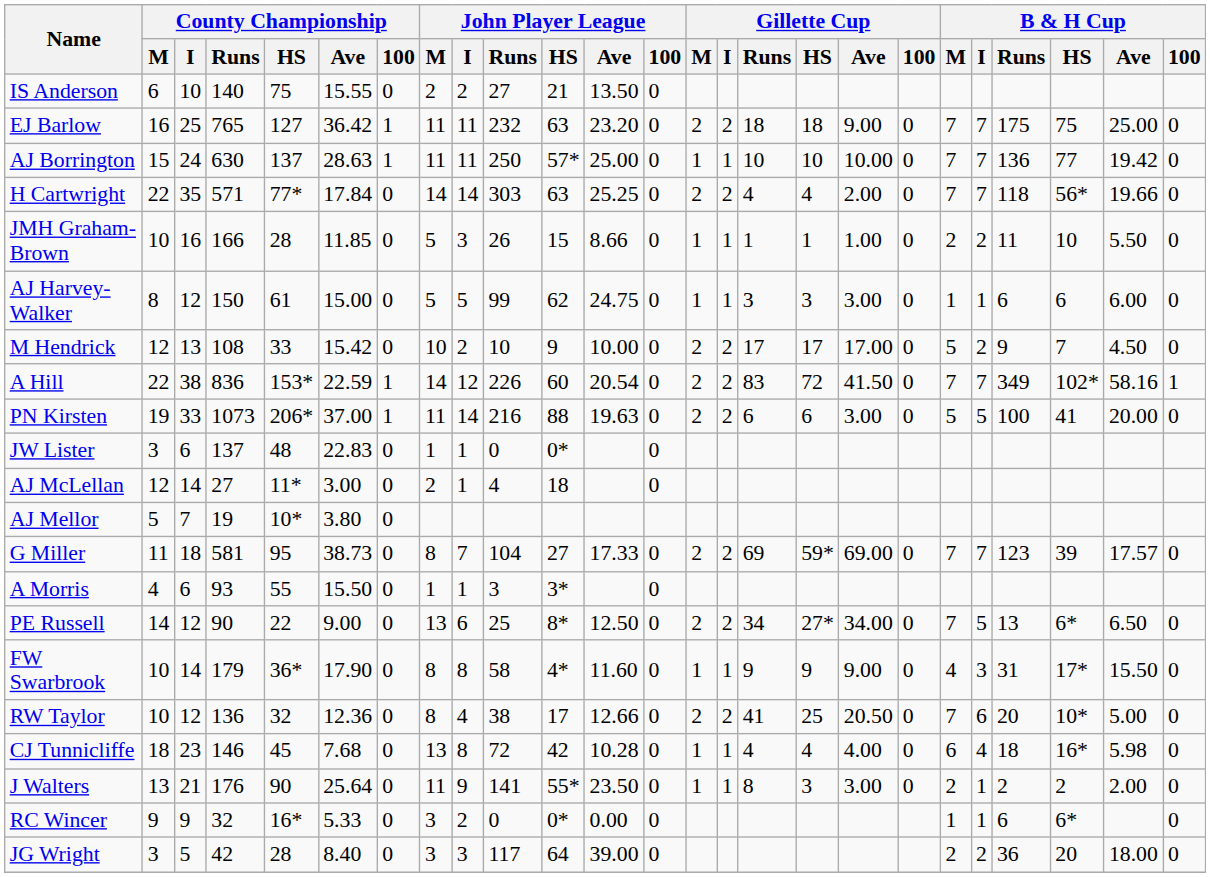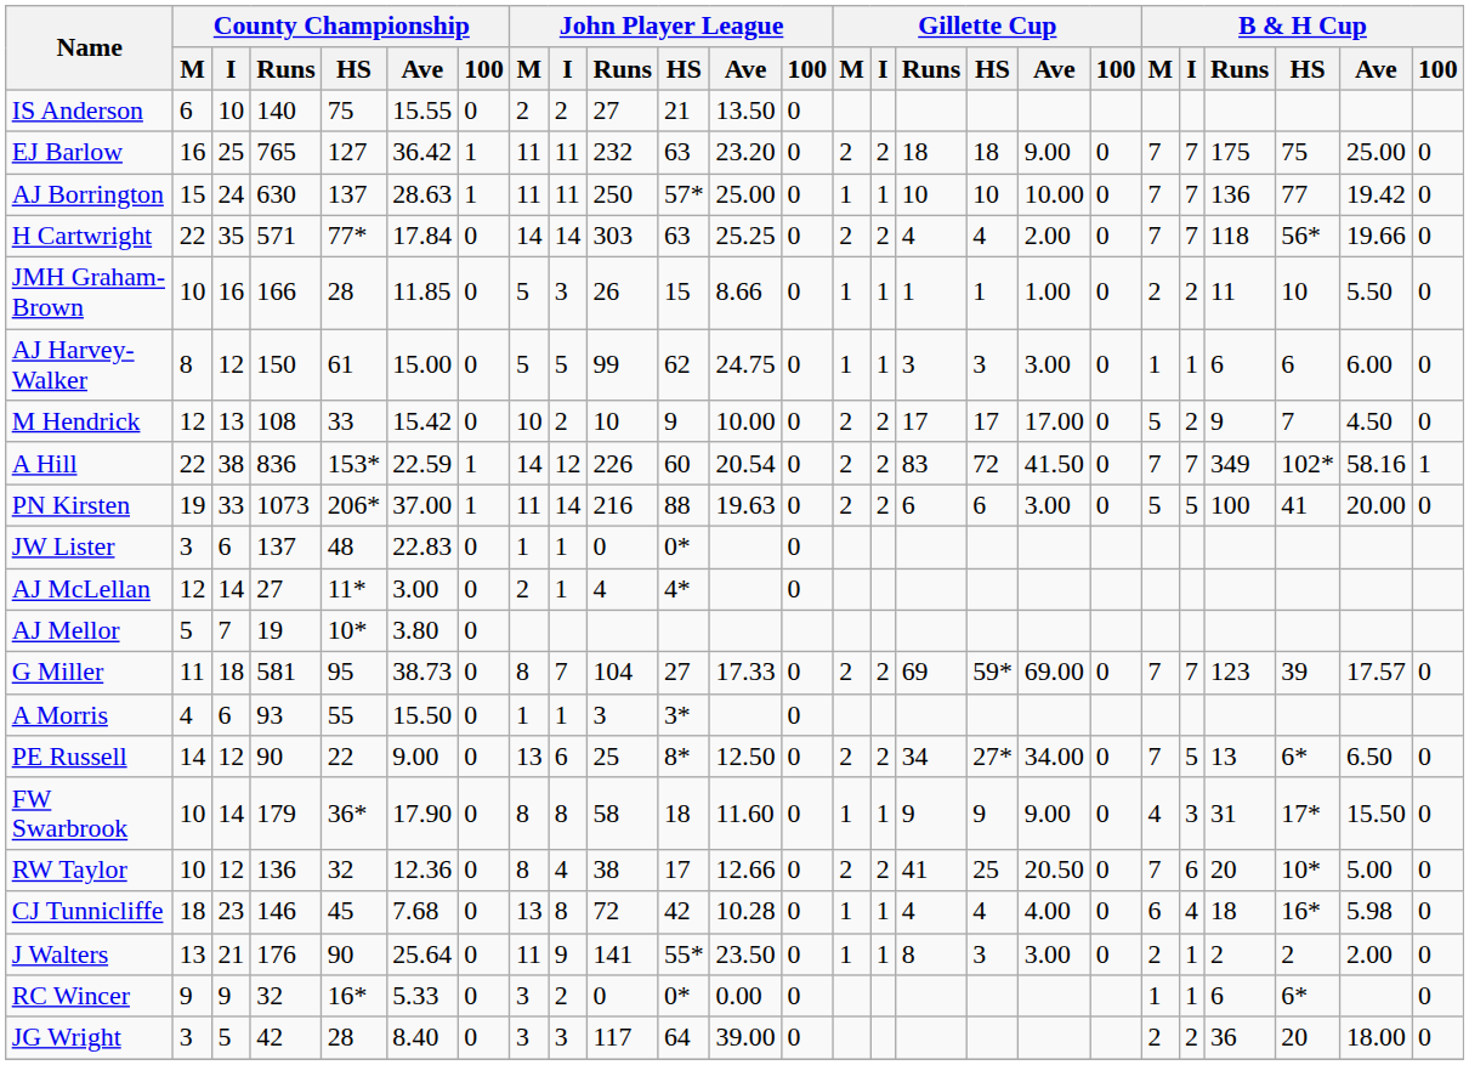AJ McLellan | John Player League / HS: 18 -> 4*
FW Swarbrook | John Player League / HS: 4* -> 18
